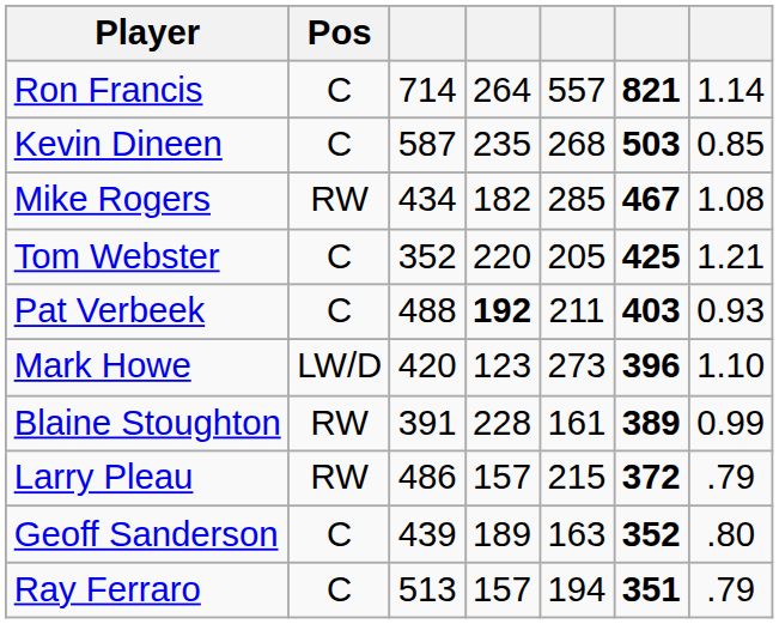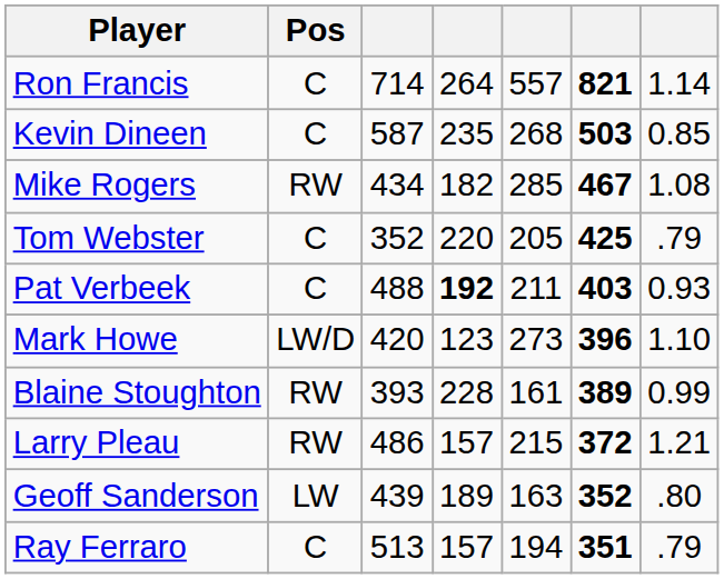Tom Webster | column 7: 1.21 -> .79
Blaine Stoughton | column 3: 391 -> 393
Larry Pleau | column 7: .79 -> 1.21
Geoff Sanderson | Pos: C -> LW
